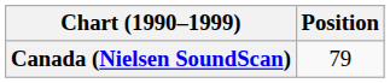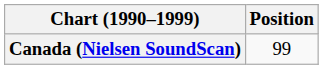Canada (Nielsen SoundScan) | Position: 79 -> 99
